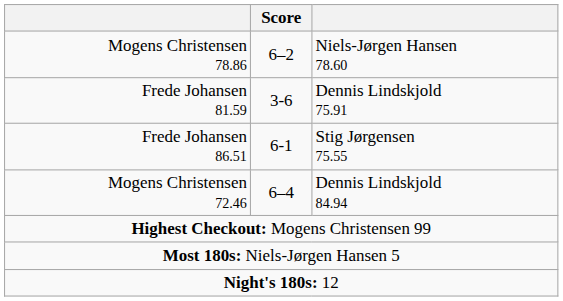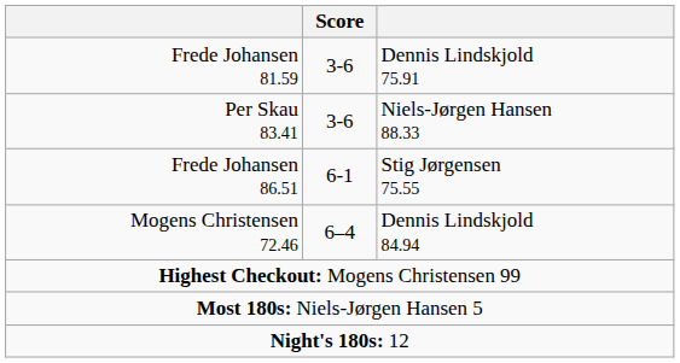- row: Mogens Christensen 78.86 | 6–2 | Niels-Jørgen Hansen 78.60
+ row: Per Skau 83.41 | 3-6 | Niels-Jørgen Hansen 88.33
